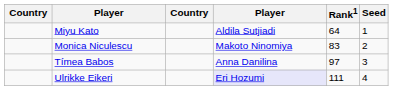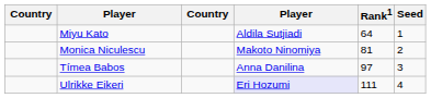Monica Niculescu | Rank1: 83 -> 81
